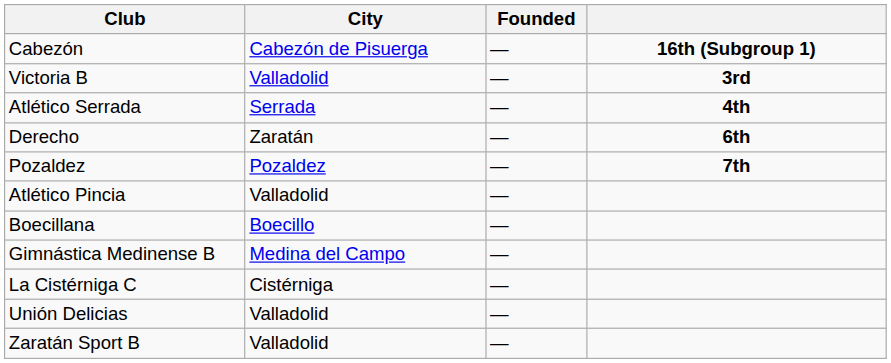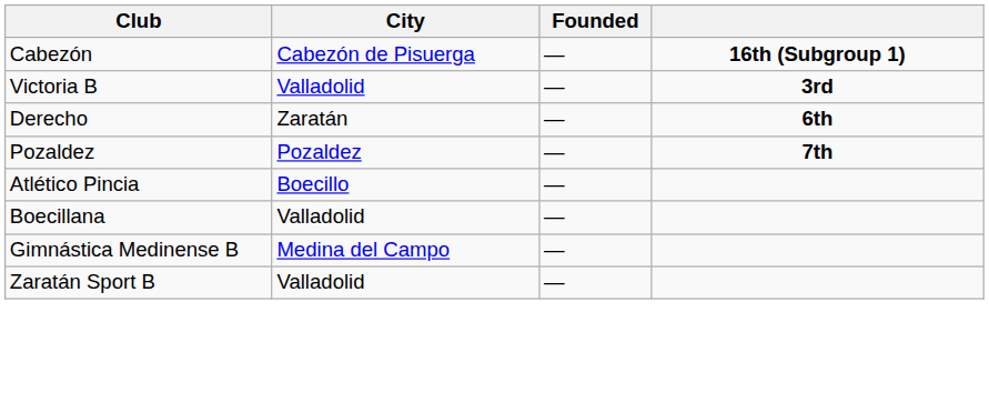- row: Atlético Serrada | Serrada | — | 4th
Atlético Pincia | City: Valladolid -> Boecillo
Boecillana | City: Boecillo -> Valladolid
- row: La Cistérniga C | Cistérniga | —
- row: Unión Delicias | Valladolid | —
